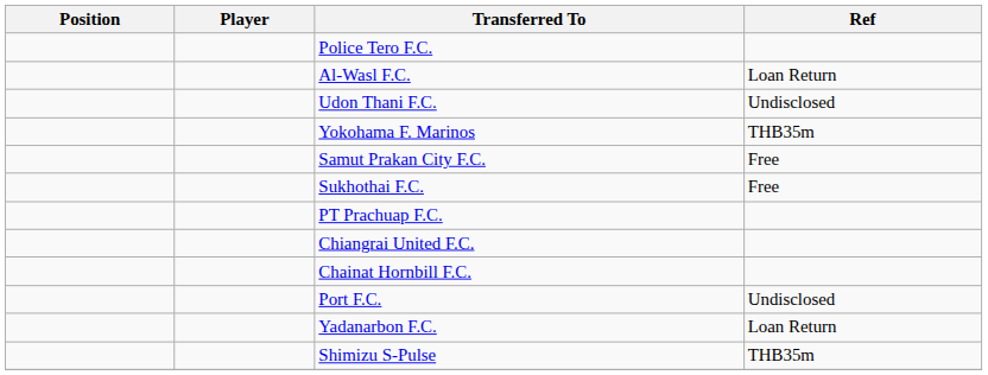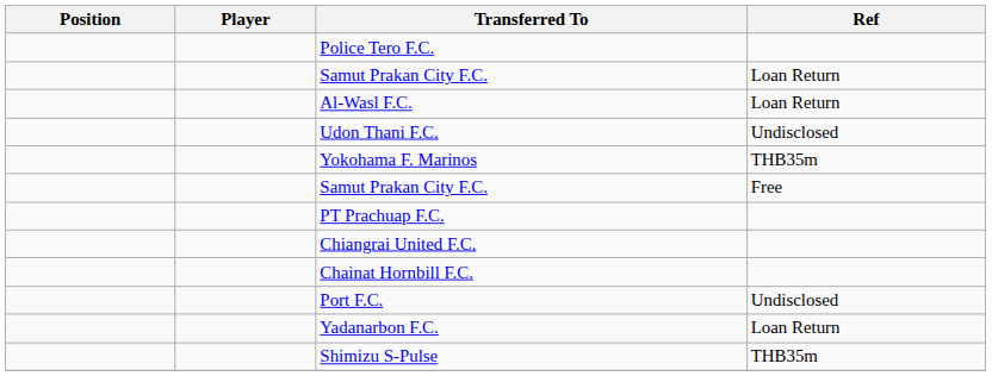+ row: Samut Prakan City F.C. | Loan Return
- row: Sukhothai F.C. | Free
